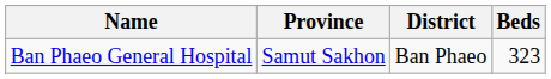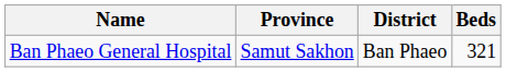Ban Phaeo General Hospital | Beds: 323 -> 321
